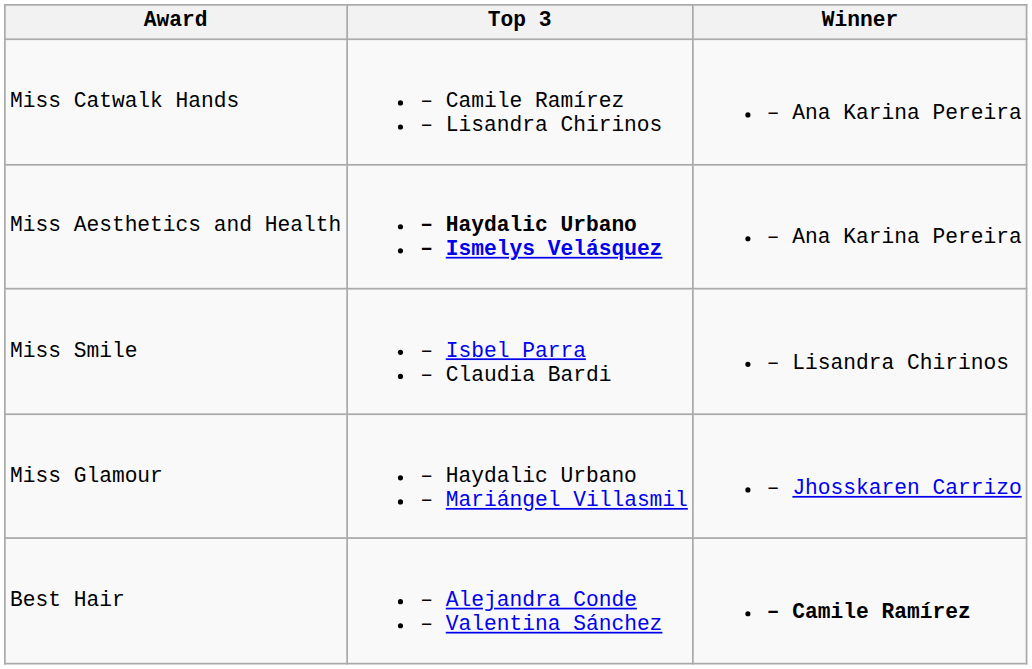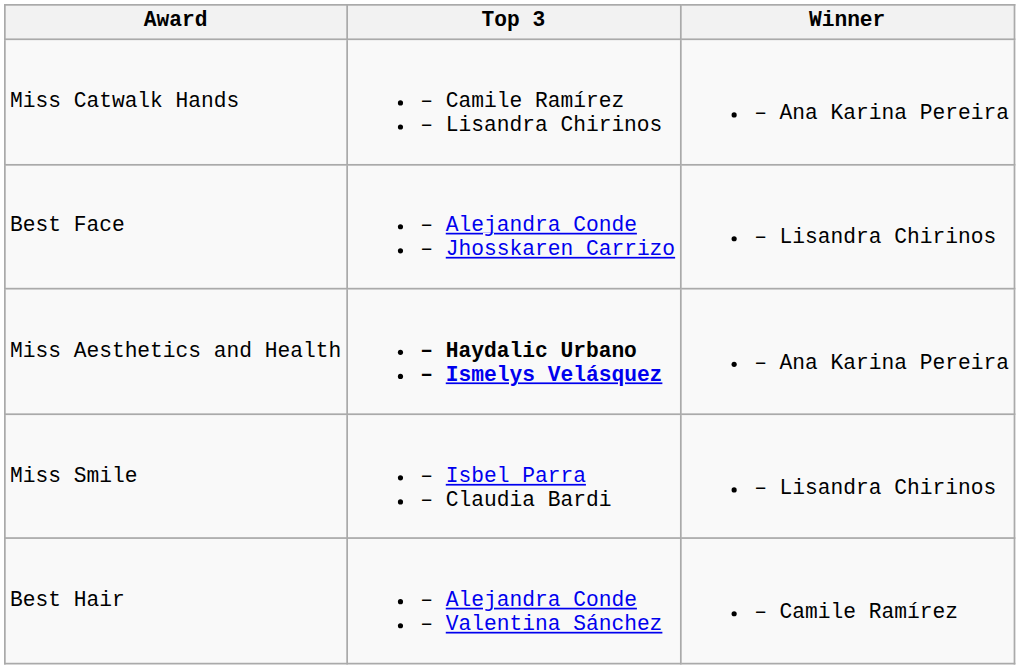+ row: Best Face | – Alejandra Conde – Jhosskaren Carrizo | – Lisandra Chirinos
- row: Miss Glamour | – Haydalic Urbano – Mariángel Villasmil | – Jhosskaren Carrizo
Best Hair | Winner: bold -> normal
